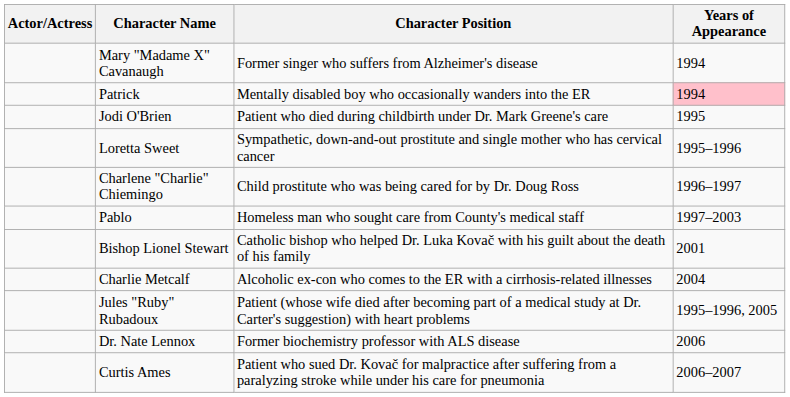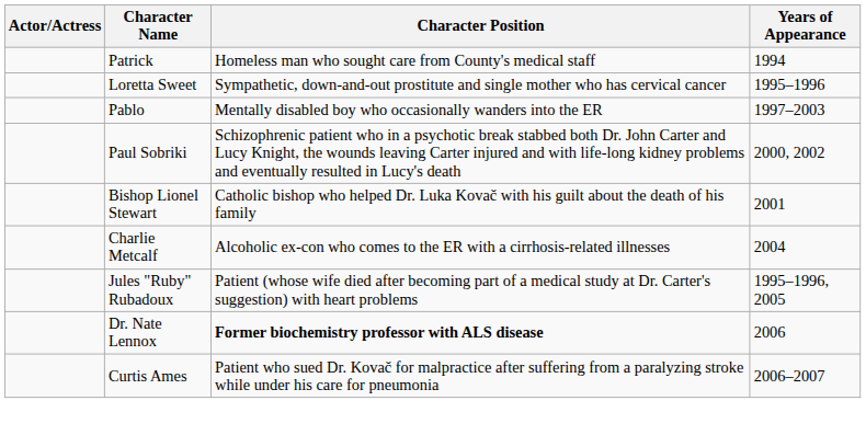- row: Mary "Madame X" Cavanaugh | Former singer who suffers from Alzheimer's disease | 1994
Patrick | Character Position: Mentally disabled boy who occasionally wanders into the ER -> Homeless man who sought care from County's medical staff
Patrick | Years of Appearance: pink background -> no background
- row: Jodi O'Brien | Patient who died during childbirth under Dr. Mark Greene's care | 1995
- row: Charlene "Charlie" Chiemingo | Child prostitute who was being cared for by Dr. Doug Ross | 1996–1997
Pablo | Character Position: Homeless man who sought care from County's medical staff -> Mentally disabled boy who occasionally wanders into the ER
+ row: Paul Sobriki | Schizophrenic patient who in a psychotic break stabbed both Dr. John Carter and Lucy Knight, the wounds leaving Carter injured and with life-long kidney problems and eventually resulted in Lucy's death | 2000, 2002
Dr. Nate Lennox | Character Position: normal -> bold
